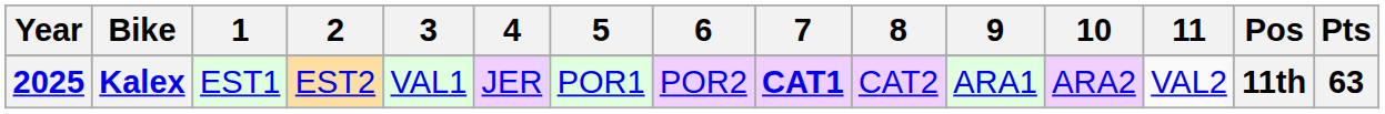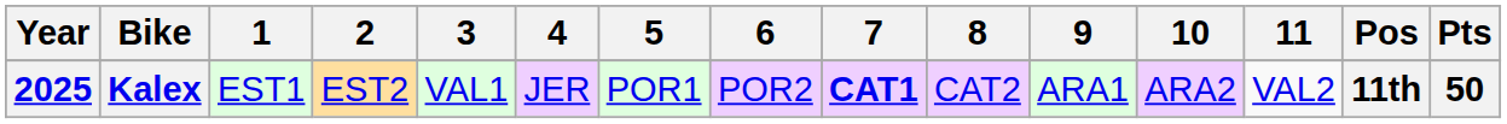Kalex | Pts: 63 -> 50
